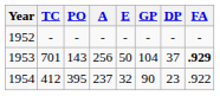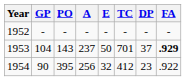columns swapped: GP <-> TC
1953 | A: 256 -> 237
1954 | A: 237 -> 256
